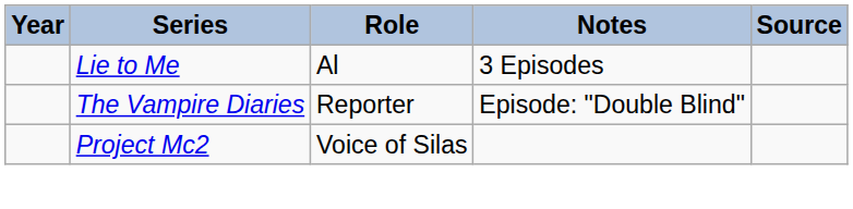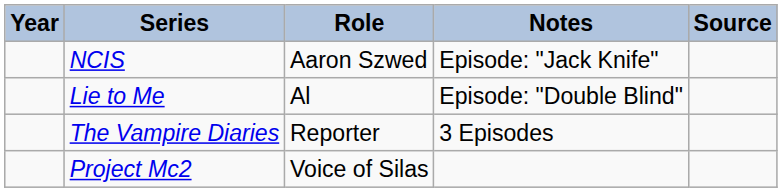+ row: NCIS | Aaron Szwed | Episode: "Jack Knife"
Lie to Me | Notes: 3 Episodes -> Episode: "Double Blind"
The Vampire Diaries | Notes: Episode: "Double Blind" -> 3 Episodes
